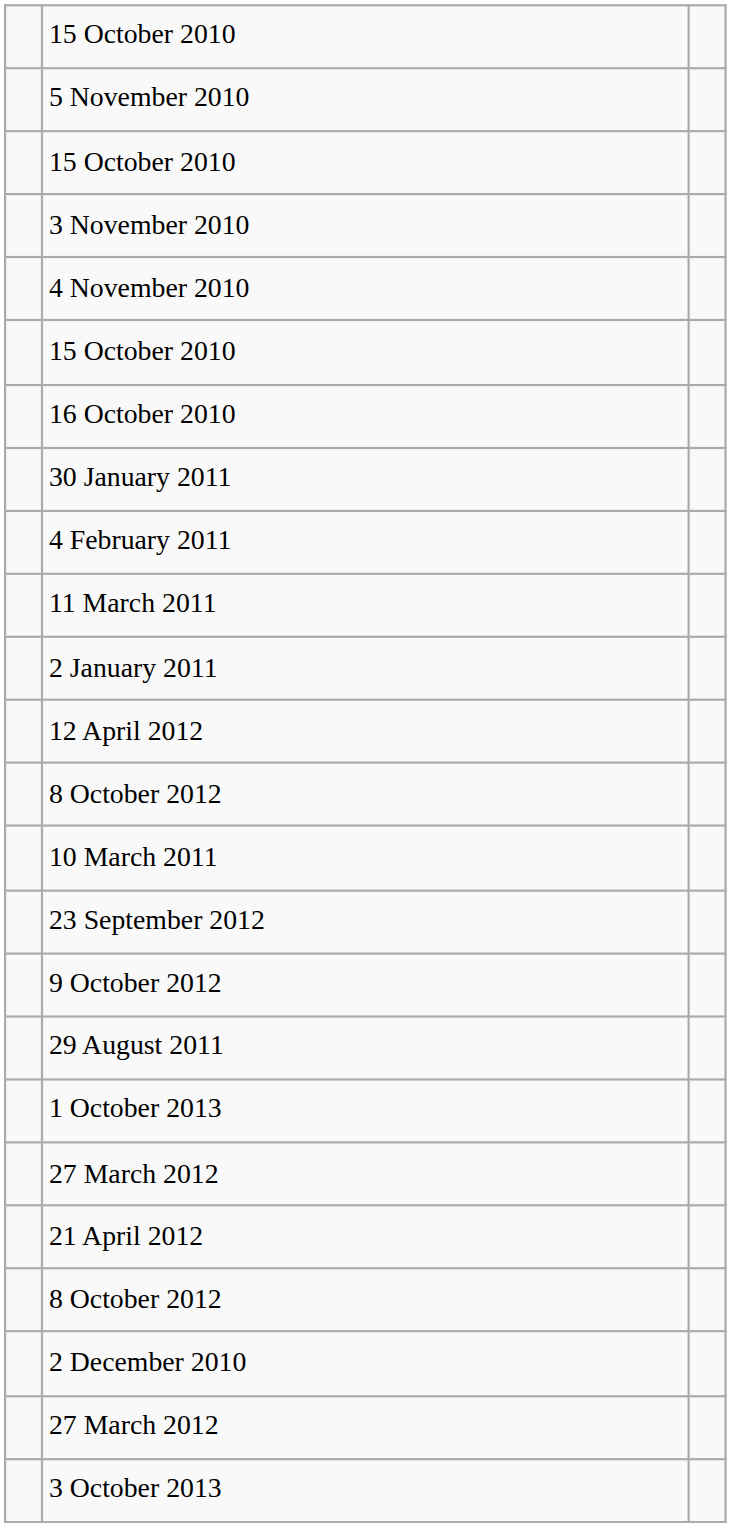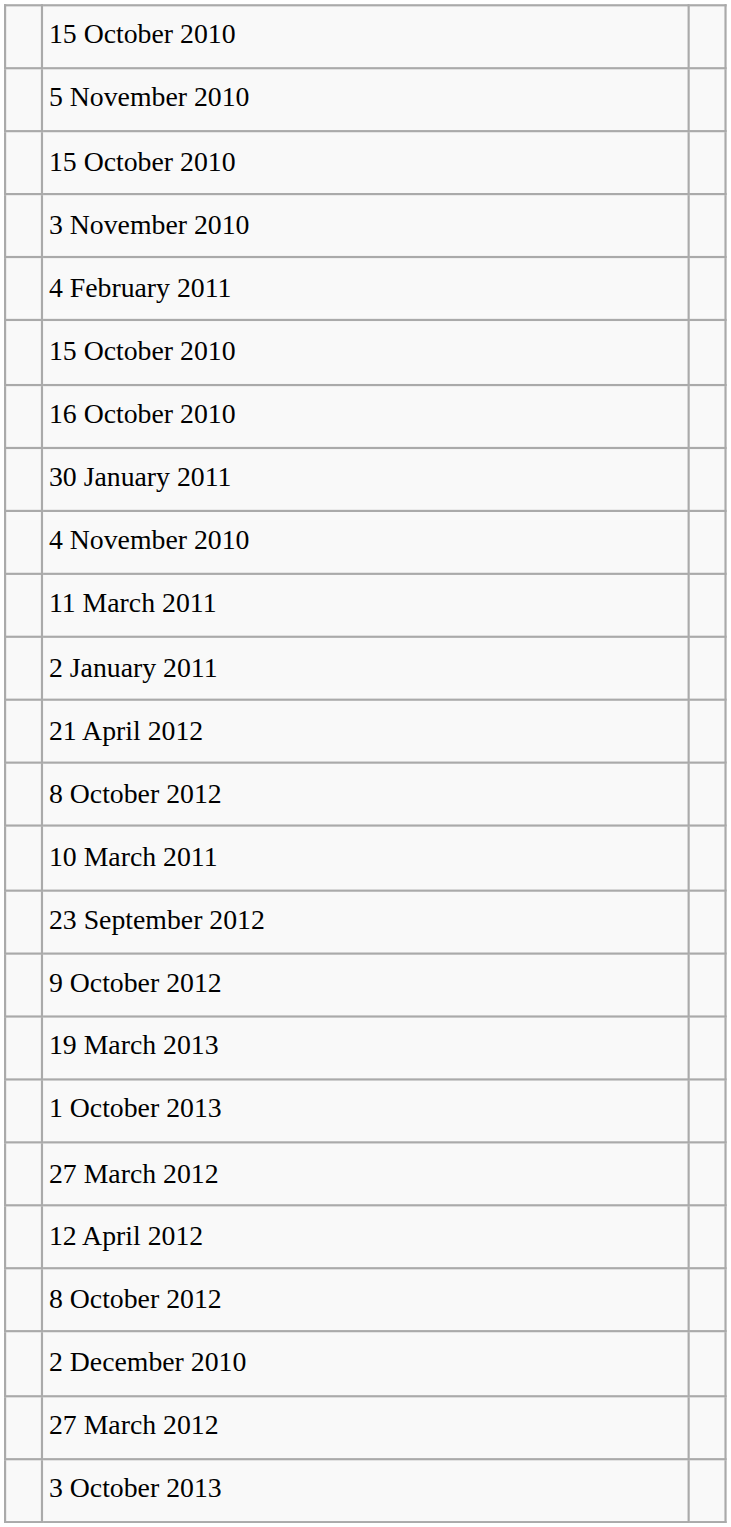rows swapped: 4 November 2010 <-> 4 February 2011
rows swapped: 21 April 2012 <-> 12 April 2012
- row: 29 August 2011
+ row: 19 March 2013
